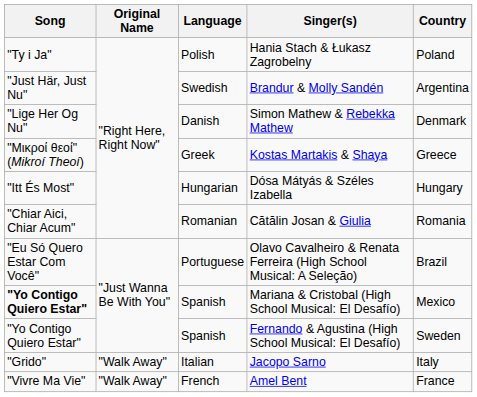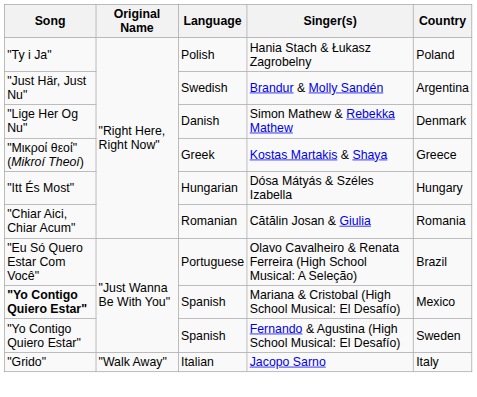- row: "Vivre Ma Vie" | "Walk Away" | French | Amel Bent | France
